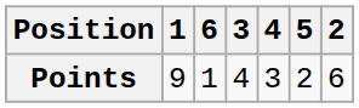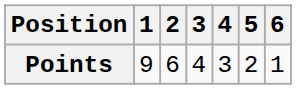columns swapped: 2 <-> 6
